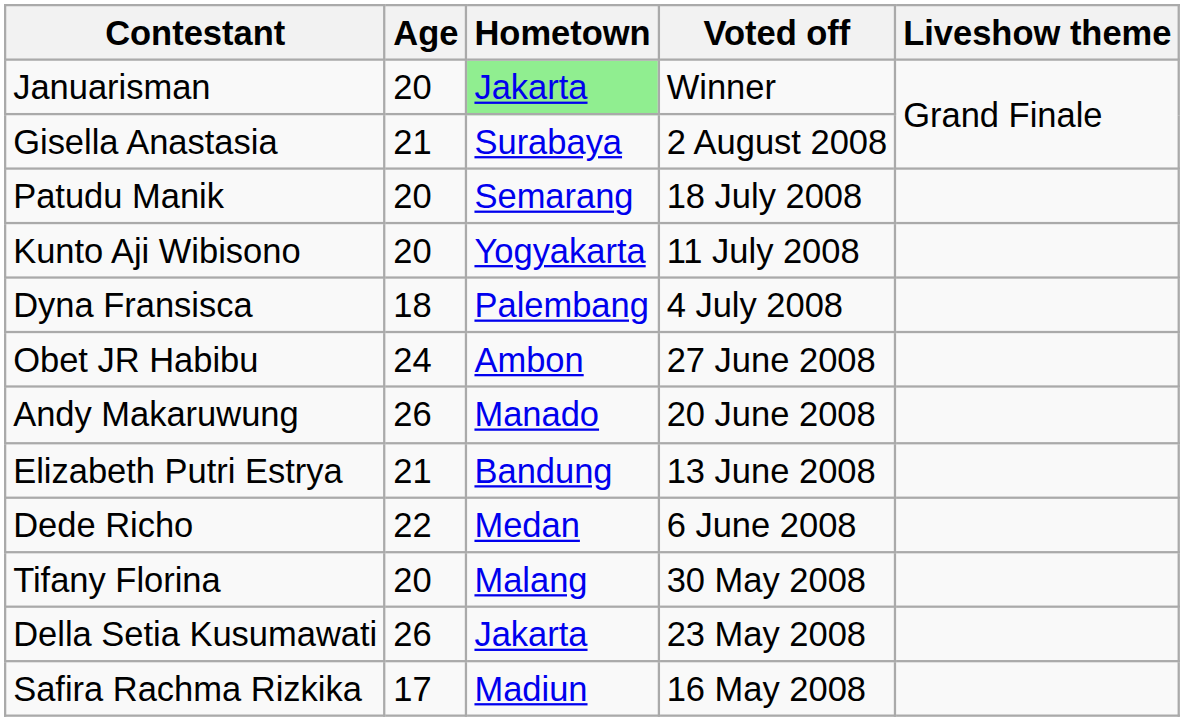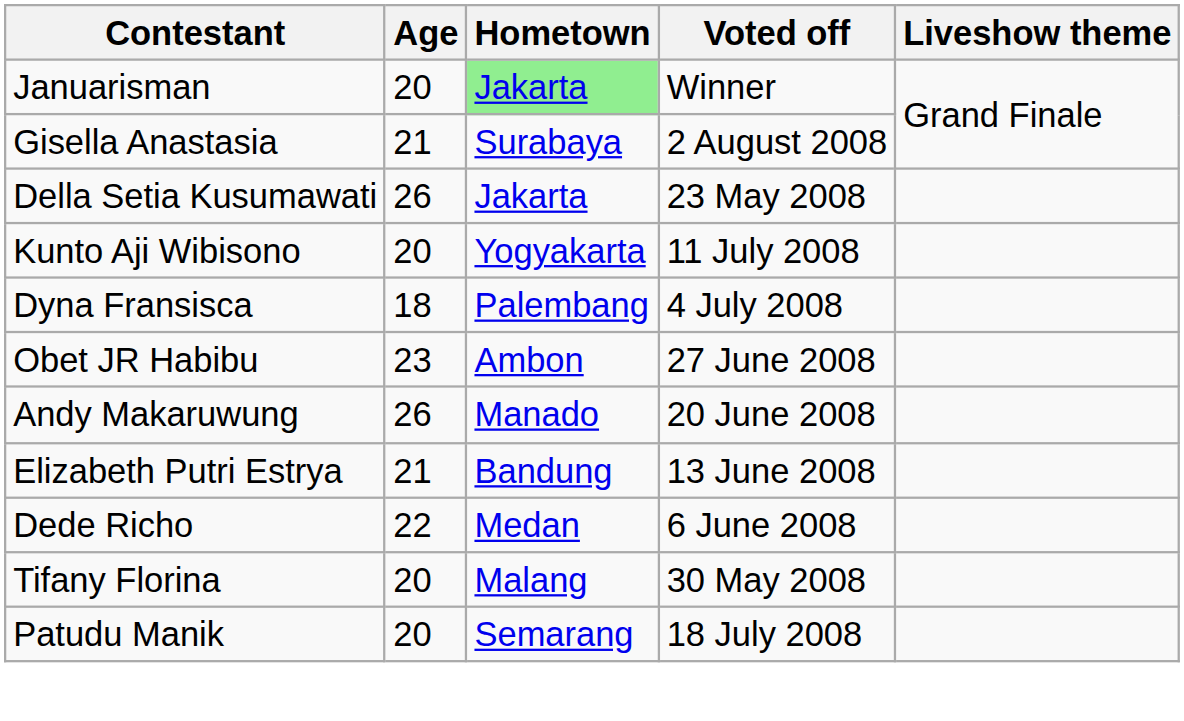rows swapped: Patudu Manik <-> Della Setia Kusumawati
Obet JR Habibu | Age: 24 -> 23
- row: Safira Rachma Rizkika | 17 | Madiun | 16 May 2008
